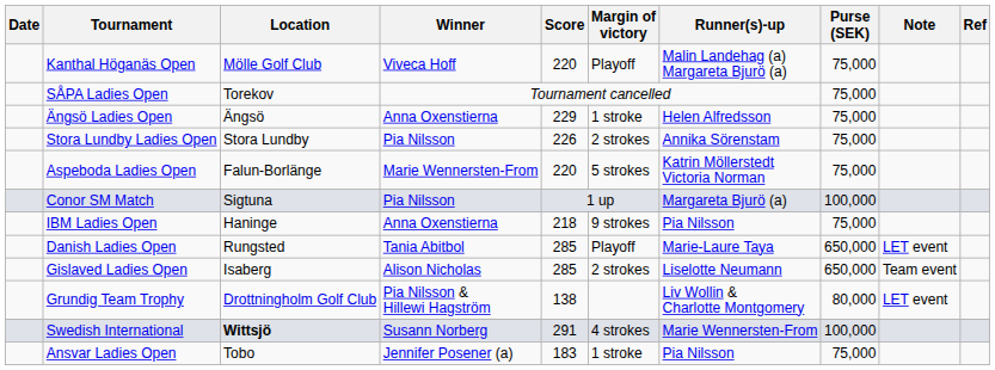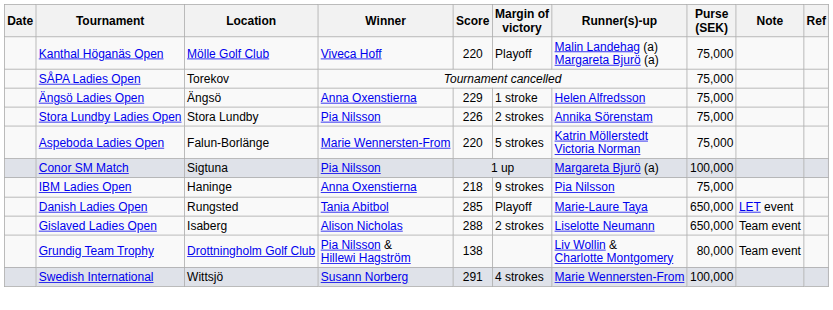Gislaved Ladies Open | Score: 285 -> 288
Grundig Team Trophy | Note: LET event -> Team event
Swedish International | Location: bold -> normal
- row: Ansvar Ladies Open | Tobo | Jennifer Posener (a) | 183 | 1 stroke | Pia Nilsson | 75,000
